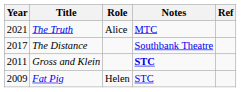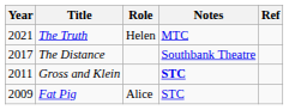The Truth | Role: Alice -> Helen
Fat Pig | Role: Helen -> Alice
